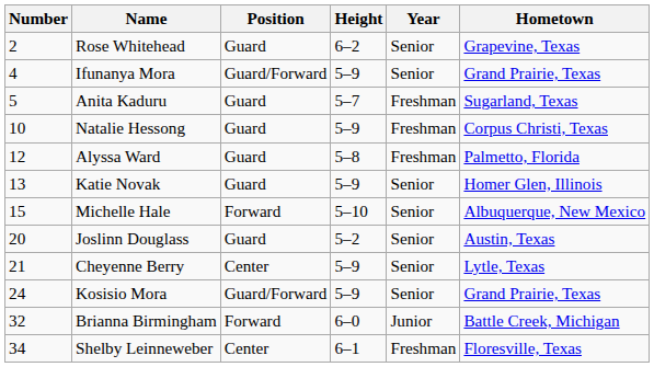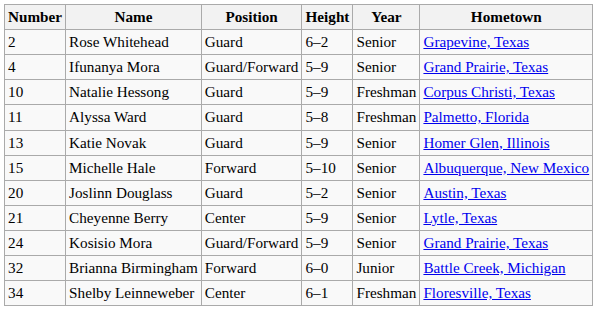- row: 5 | Anita Kaduru | Guard | 5–7 | Freshman | Sugarland, Texas
Alyssa Ward | Number: 12 -> 11
